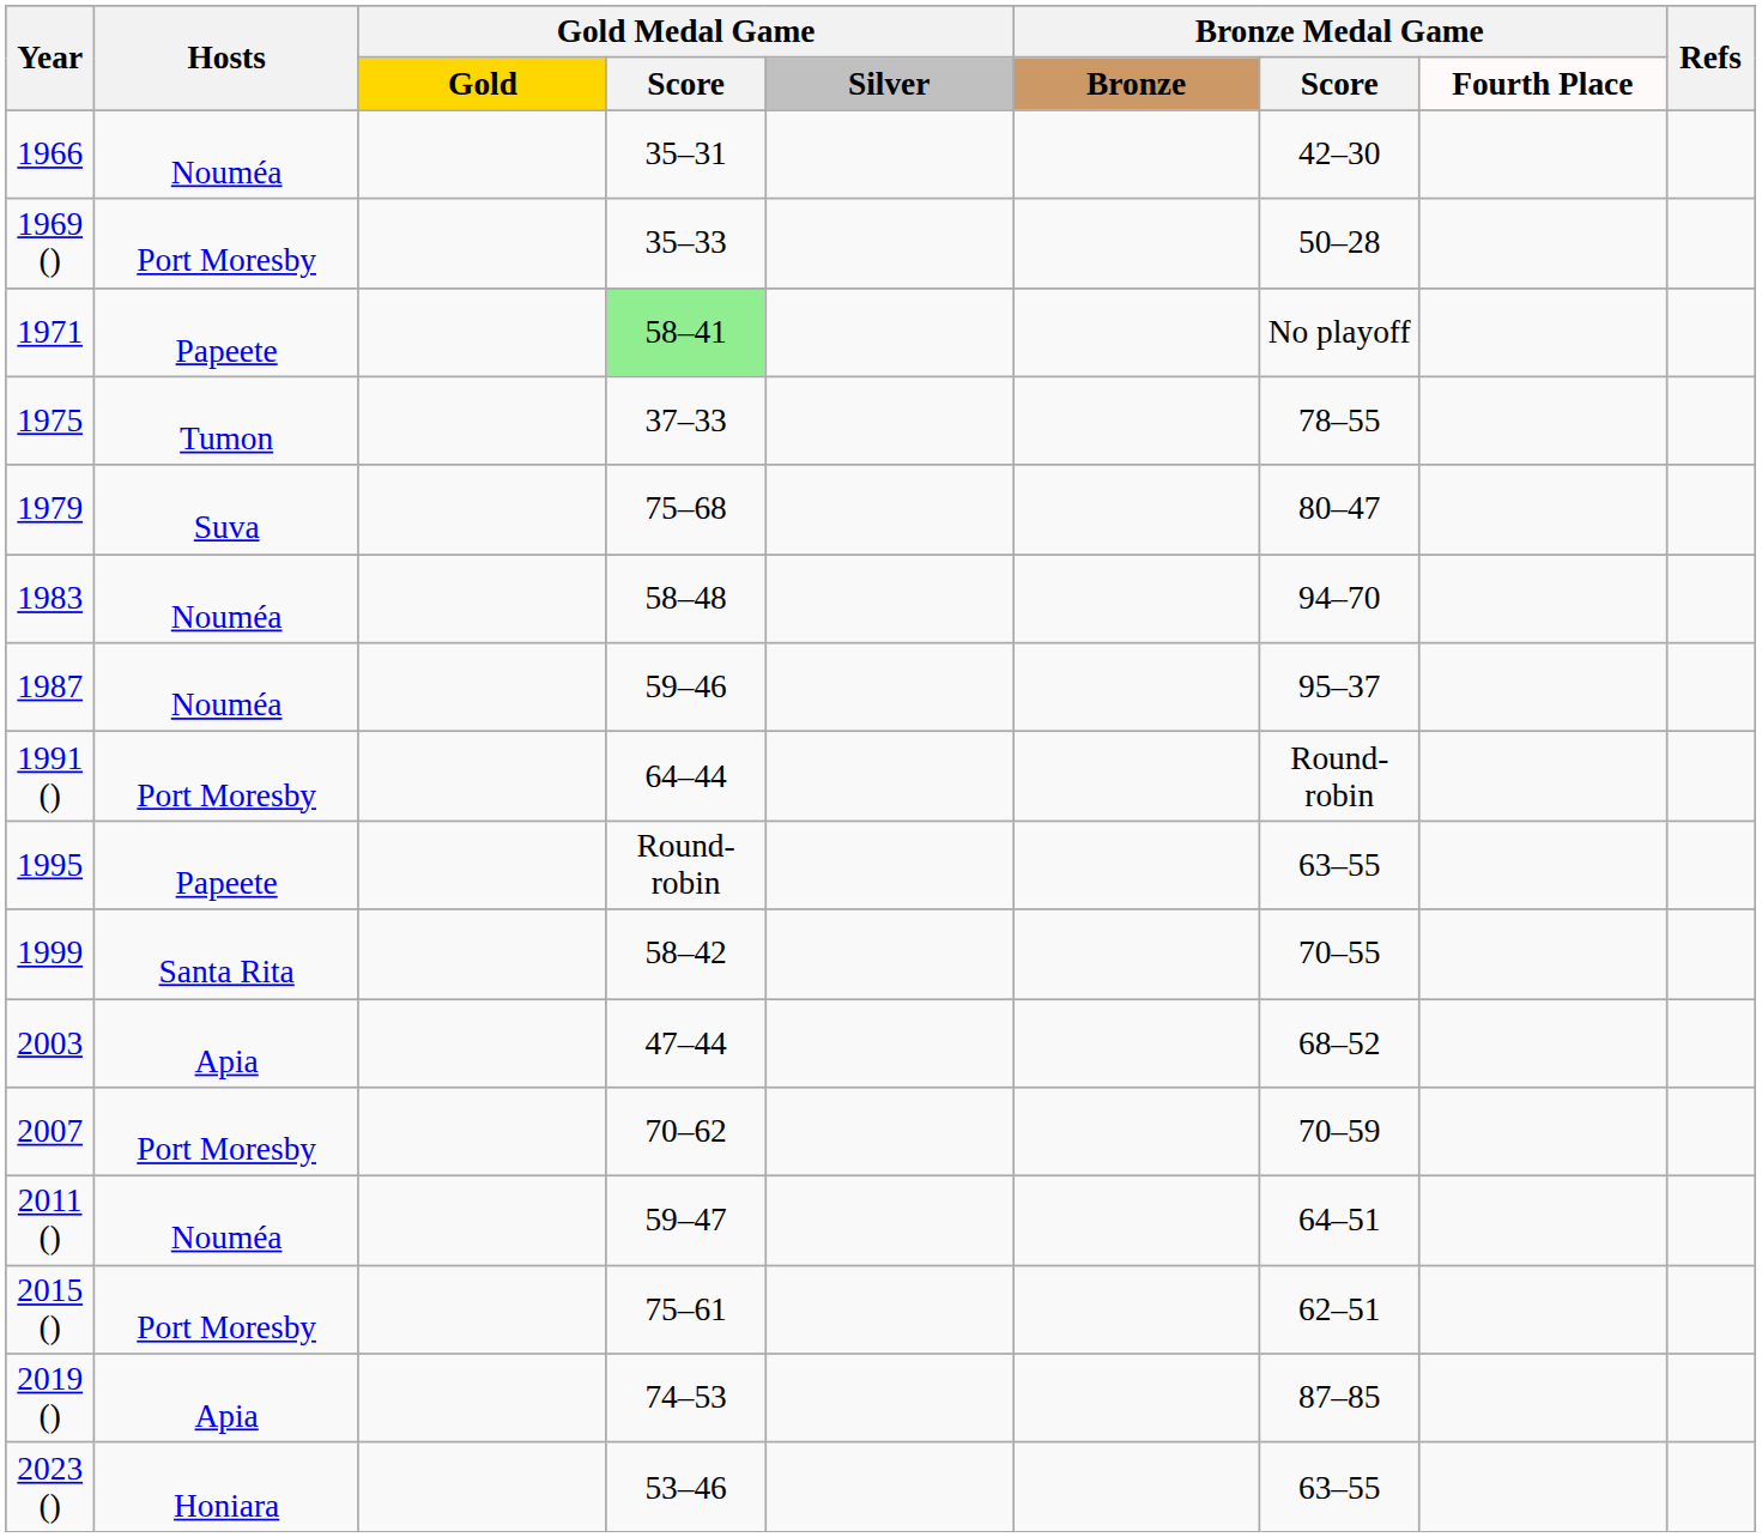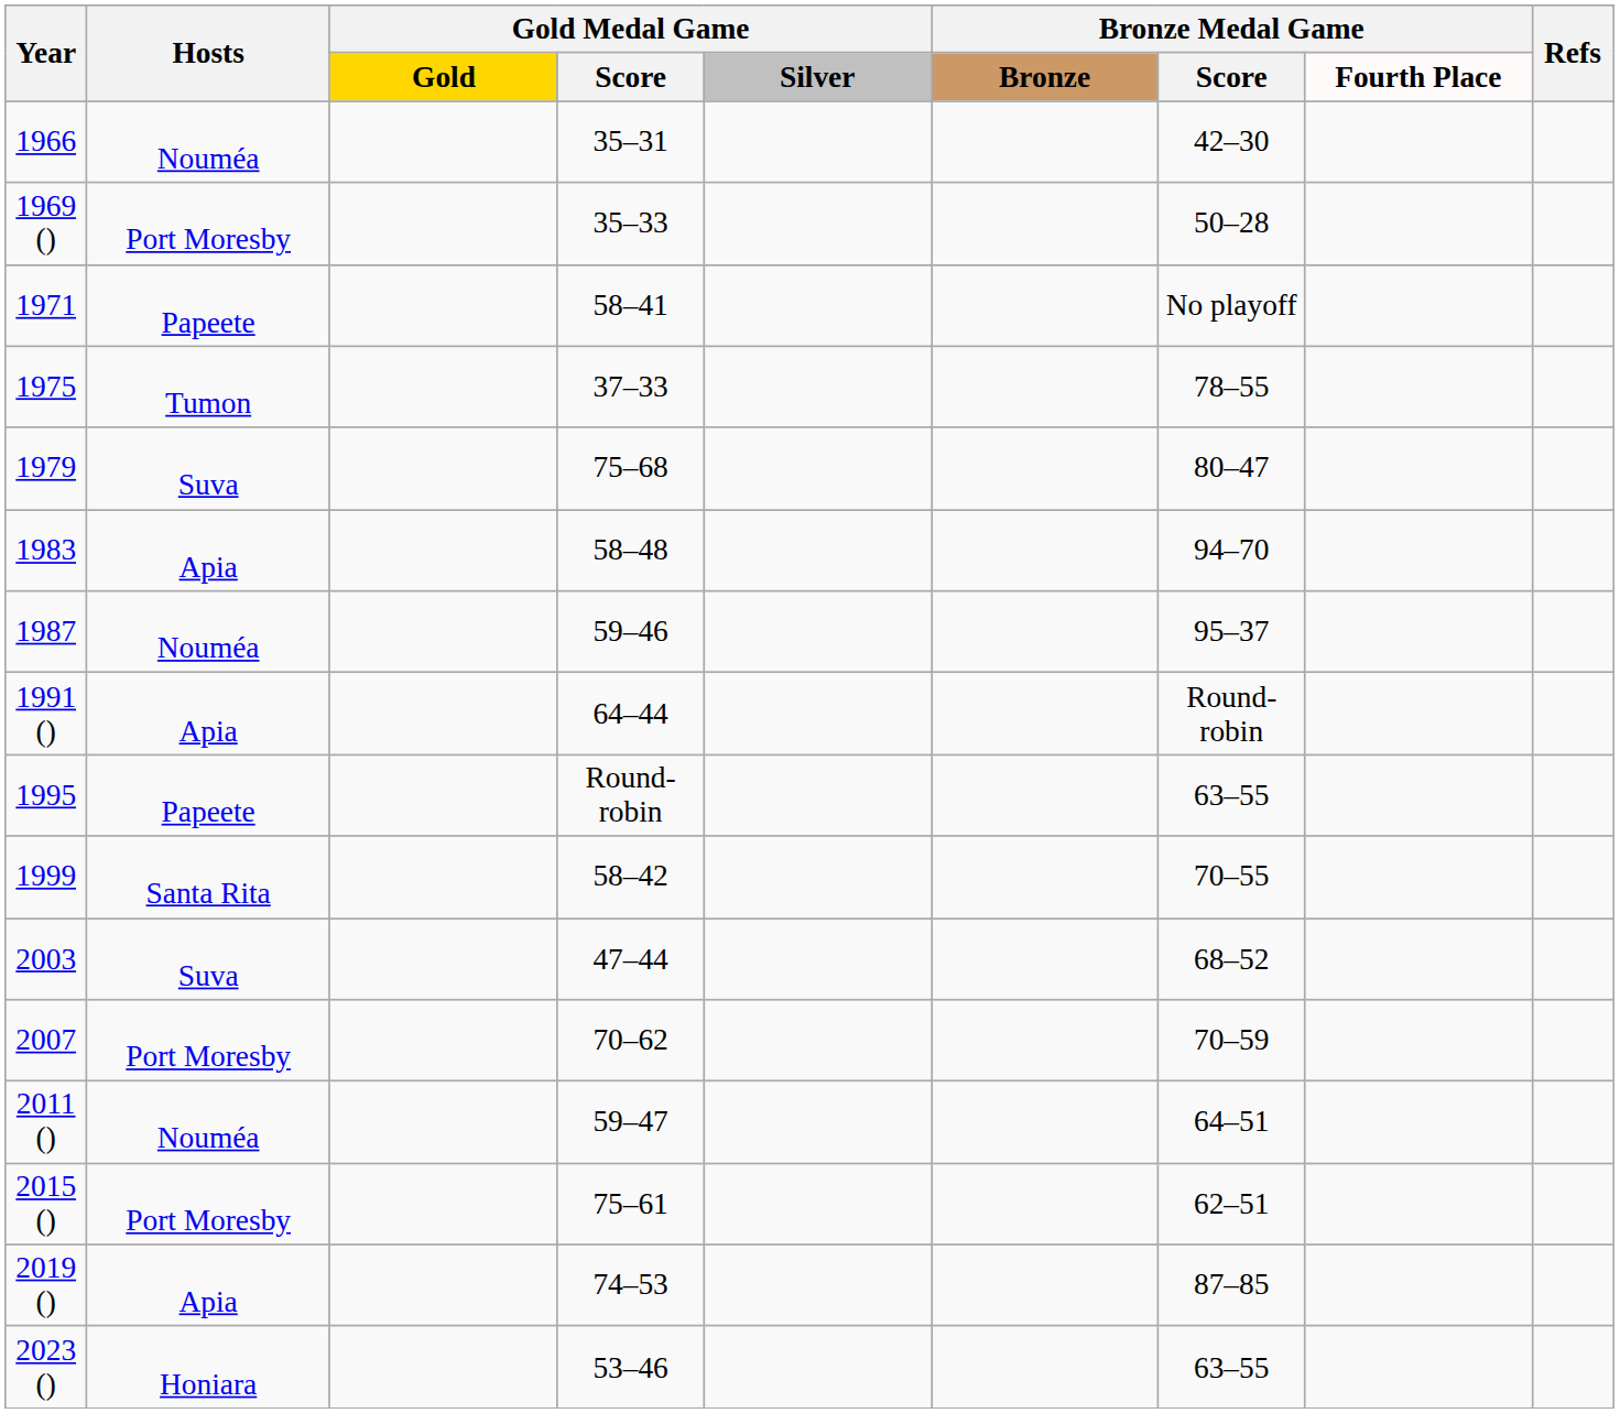1971 | Gold Medal Game / Score: lightgreen background -> no background
1983 | Hosts: Nouméa -> Apia
1991 () | Hosts: Port Moresby -> Apia
2003 | Hosts: Apia -> Suva
